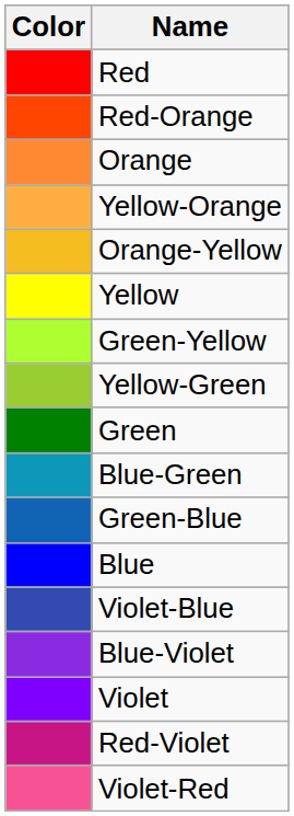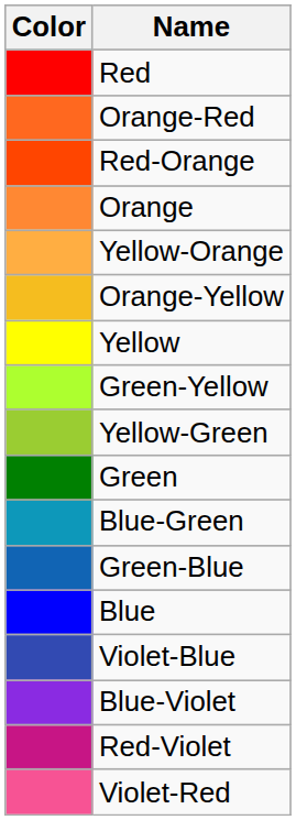+ row: Orange-Red
- row: Violet
